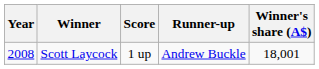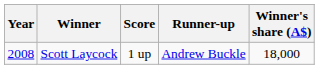Scott Laycock | Winner's share (A$): 18,001 -> 18,000
